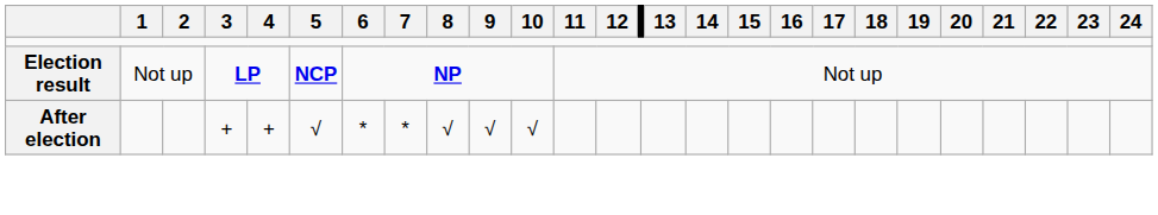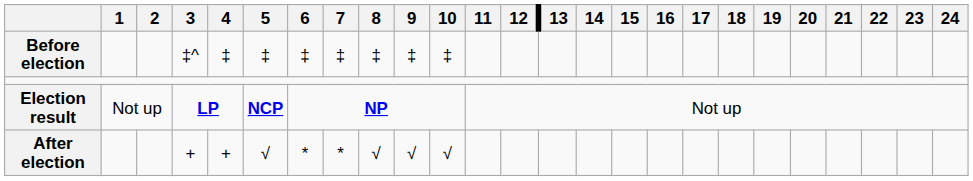+ row: Before election | ‡^ | ‡ | ‡ | ‡ | ‡ | ‡ | ‡ | ‡
